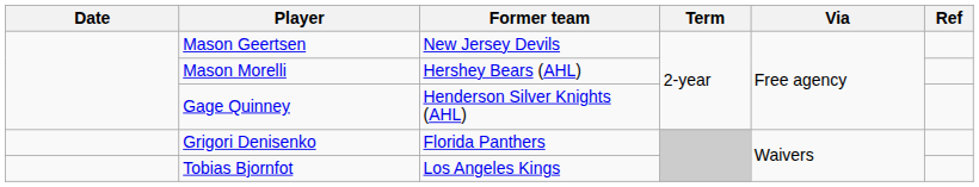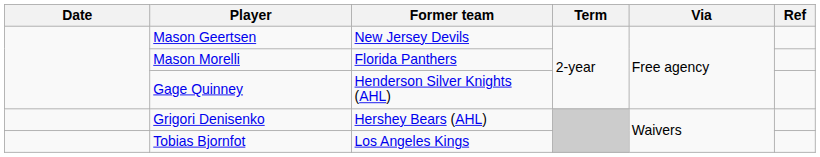Mason Morelli | Former team: Hershey Bears (AHL) -> Florida Panthers
Grigori Denisenko | Former team: Florida Panthers -> Hershey Bears (AHL)
